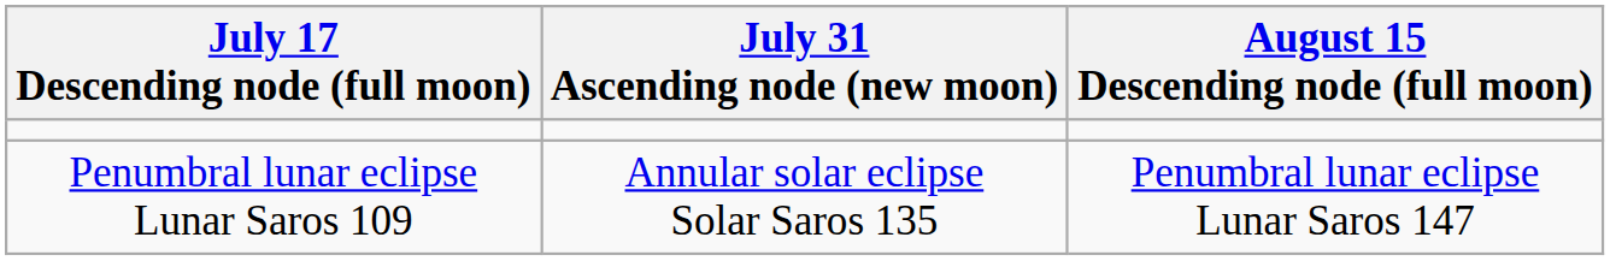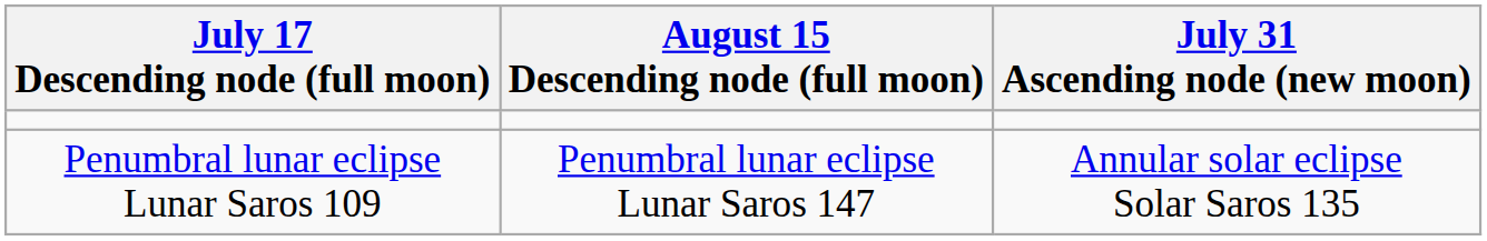columns swapped: July 31 Ascending node (new moon) <-> August 15 Descending node (full moon)
